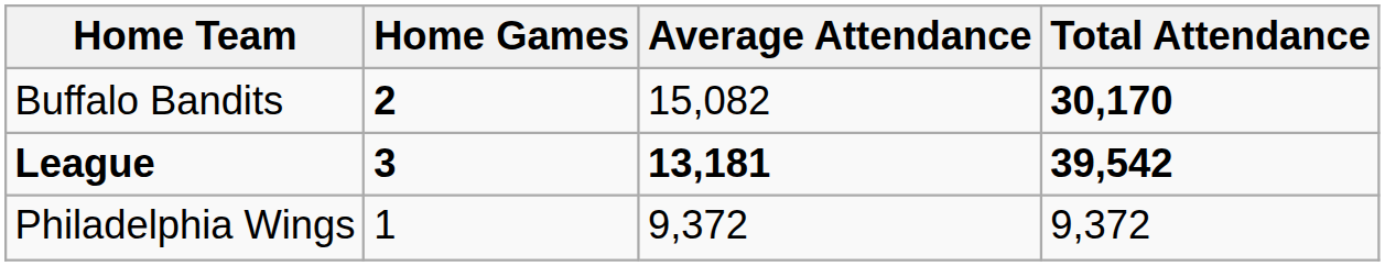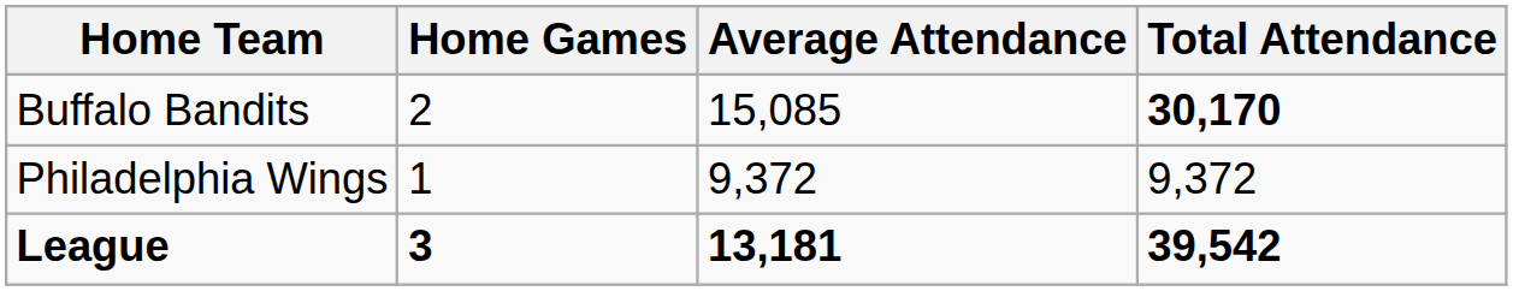Buffalo Bandits | Home Games: bold -> normal
Buffalo Bandits | Average Attendance: 15,082 -> 15,085
rows swapped: Philadelphia Wings <-> League
